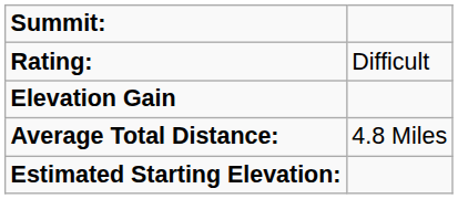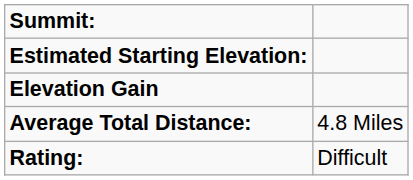rows swapped: Estimated Starting Elevation: <-> Rating:
